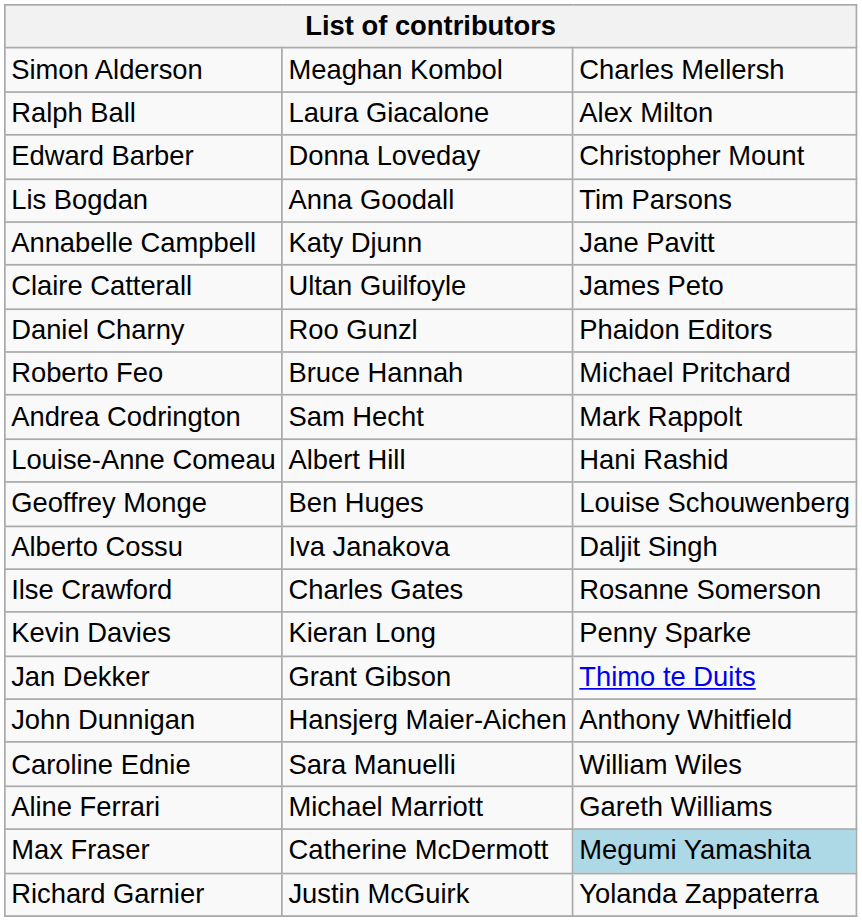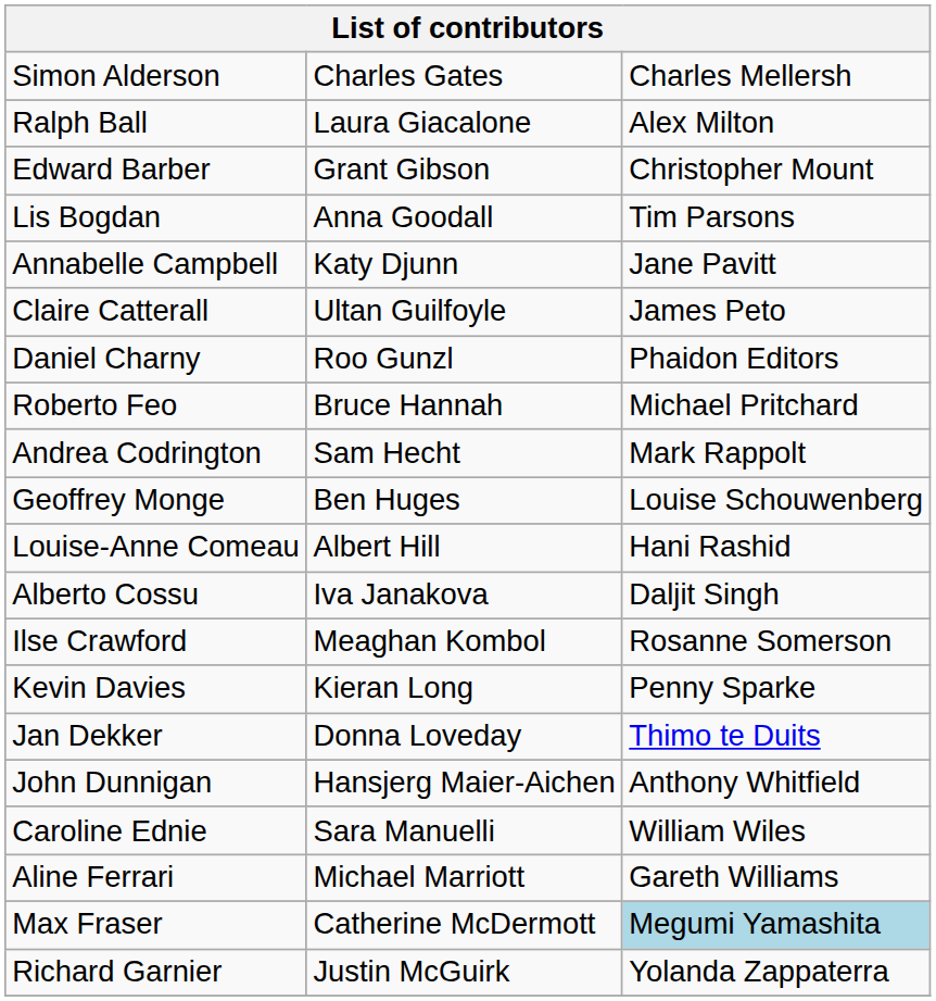Simon Alderson | column 2: Meaghan Kombol -> Charles Gates
Edward Barber | column 2: Donna Loveday -> Grant Gibson
rows swapped: Louise-Anne Comeau <-> Geoffrey Monge
Ilse Crawford | column 2: Charles Gates -> Meaghan Kombol
Jan Dekker | column 2: Grant Gibson -> Donna Loveday
